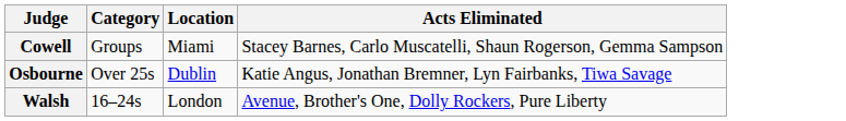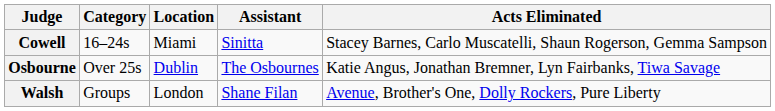+ column: Assistant | Sinitta | The Osbournes | Shane Filan
Cowell | Category: Groups -> 16–24s
Walsh | Category: 16–24s -> Groups
